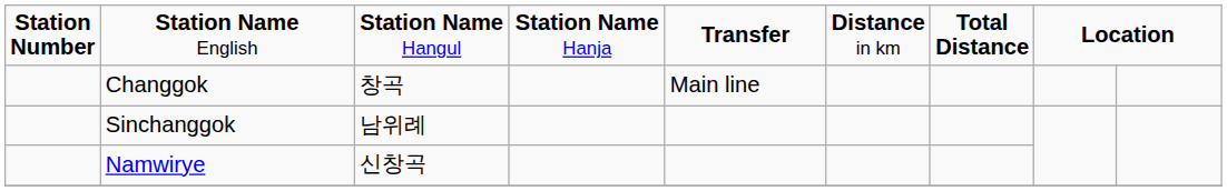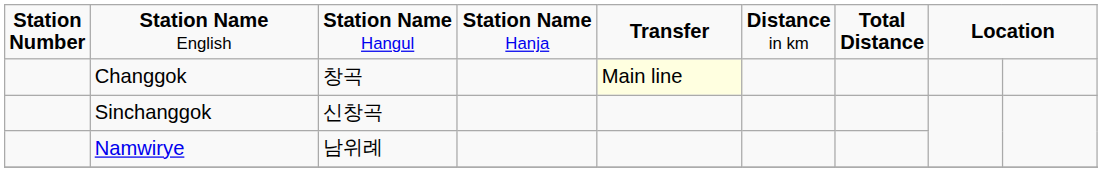Changgok | column 5: no background -> lightyellow background
Sinchanggok | column 3: 남위례 -> 신창곡
Namwirye | column 3: 신창곡 -> 남위례
